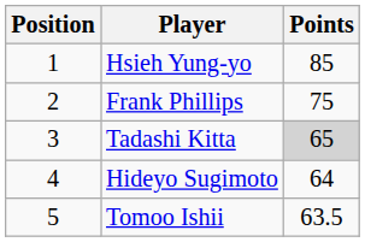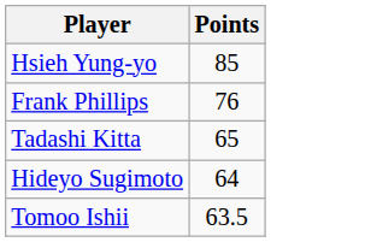- column: Position | 1 | 2 | 3 | 4 | 5
Frank Phillips | Points: 75 -> 76
Tadashi Kitta | Points: lightgrey background -> no background
